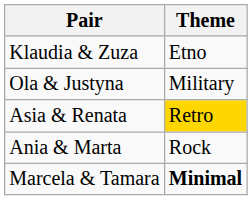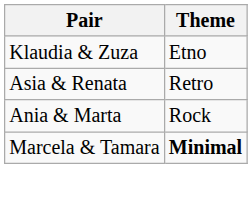- row: Ola & Justyna | Military
Asia & Renata | Theme: gold background -> no background
